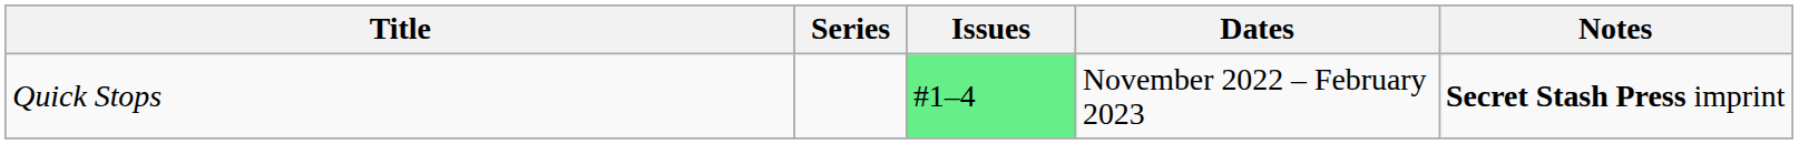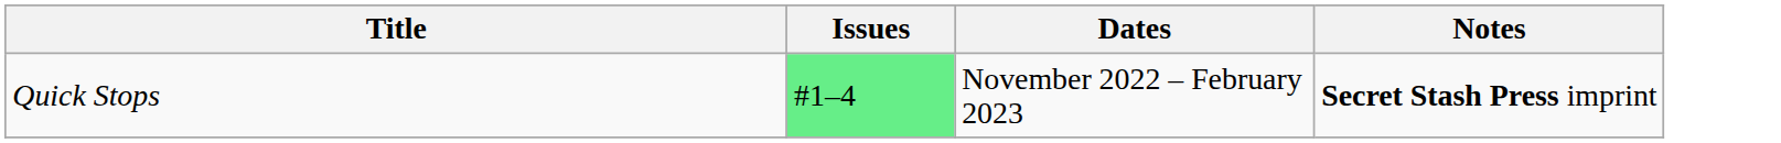- column: Series
